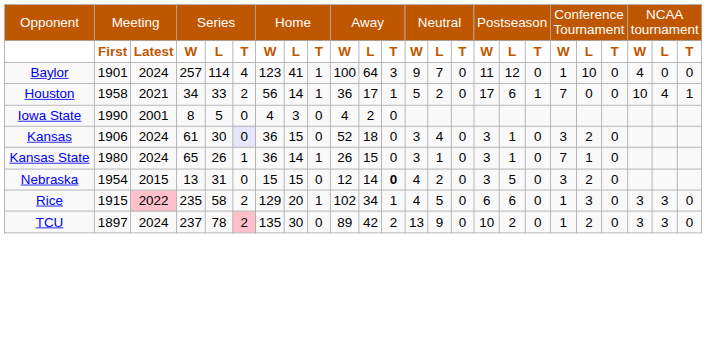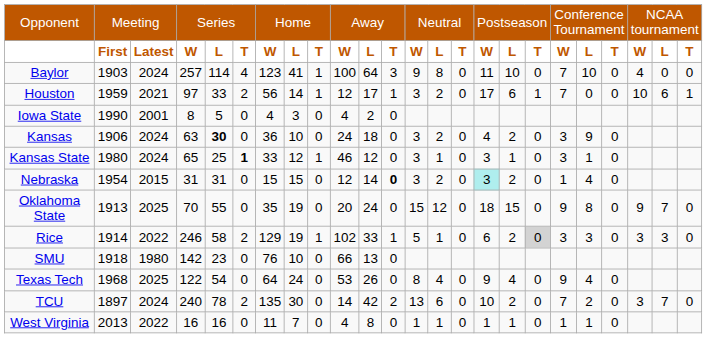Baylor | column 2: 1901 -> 1903
Baylor | column 14: 7 -> 8
Baylor | column 17: 12 -> 10
Baylor | column 19: 1 -> 7
Houston | column 2: 1958 -> 1959
Houston | column 4: 34 -> 97
Houston | column 10: 36 -> 12
Houston | column 13: 5 -> 3
Houston | column 23: 4 -> 6
Kansas | column 4: 61 -> 63
Kansas | column 5: normal -> bold
Kansas | column 6: lavender background -> no background
Kansas | column 8: 15 -> 10
Kansas | column 10: 52 -> 24
Kansas | column 14: 4 -> 2
Kansas | column 16: 3 -> 4
Kansas | column 17: 1 -> 2
Kansas | column 20: 2 -> 9
Kansas State | column 5: 26 -> 25
Kansas State | column 6: normal -> bold
Kansas State | column 7: 36 -> 33
Kansas State | column 8: 14 -> 12
Kansas State | column 10: 26 -> 46
Kansas State | column 11: 15 -> 12
Kansas State | column 19: 7 -> 3
Nebraska | column 4: 13 -> 31
Nebraska | column 13: 4 -> 3
Nebraska | column 16: no background -> paleturquoise background
Nebraska | column 17: 5 -> 2
Nebraska | column 19: 3 -> 1
Nebraska | column 20: 2 -> 4
+ row: Oklahoma State | 1913 | 2025 | 70 | 55 | 0 | 35 | 19 | 0 | 20 | 24 | 0 | 15 | 12 | 0 | 18 | 15 | 0 | 9 | 8 | 0 | 9 | 7 | 0
Rice | column 2: 1915 -> 1914
Rice | column 3: pink background -> no background
Rice | column 4: 235 -> 246
Rice | column 8: 20 -> 19
Rice | column 11: 34 -> 33
Rice | column 13: 4 -> 5
Rice | column 14: 5 -> 1
Rice | column 17: 6 -> 2
Rice | column 18: no background -> lightgrey background
Rice | column 19: 1 -> 3
+ row: SMU | 1918 | 1980 | 142 | 23 | 0 | 76 | 10 | 0 | 66 | 13 | 0
+ row: Texas Tech | 1968 | 2025 | 122 | 54 | 0 | 64 | 24 | 0 | 53 | 26 | 0 | 8 | 4 | 0 | 9 | 4 | 0 | 9 | 4 | 0
TCU | column 4: 237 -> 240
TCU | column 6: pink background -> no background
TCU | column 10: 89 -> 14
TCU | column 14: 9 -> 6
TCU | column 19: 1 -> 7
TCU | column 23: 3 -> 7
+ row: West Virginia | 2013 | 2022 | 16 | 16 | 0 | 11 | 7 | 0 | 4 | 8 | 0 | 1 | 1 | 0 | 1 | 1 | 0 | 1 | 1 | 0
